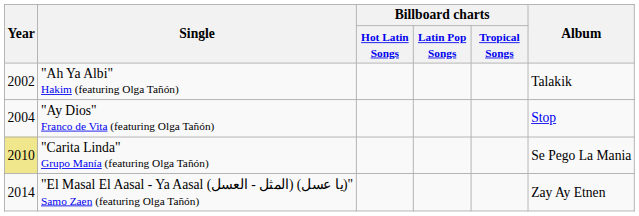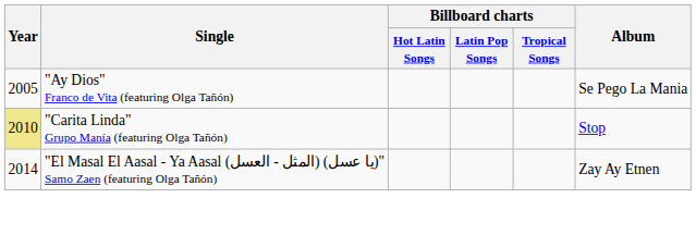- row: 2002 | "Ah Ya Albi" Hakim (featuring Olga Tañón) | Talakik
"Ay Dios" Franco de Vita (featuring Olga Tañón) | Year: 2004 -> 2005
"Ay Dios" Franco de Vita (featuring Olga Tañón) | Album: Stop -> Se Pego La Mania
"Carita Linda" Grupo Manía (featuring Olga Tañón) | Album: Se Pego La Mania -> Stop
